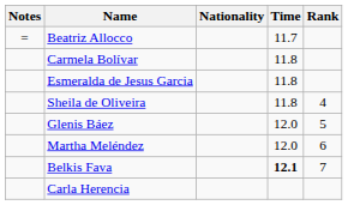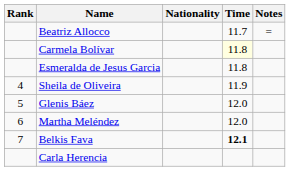columns swapped: Rank <-> Notes
Carmela Bolívar | Time: no background -> lightyellow background
Sheila de Oliveira | Time: 11.8 -> 11.9
